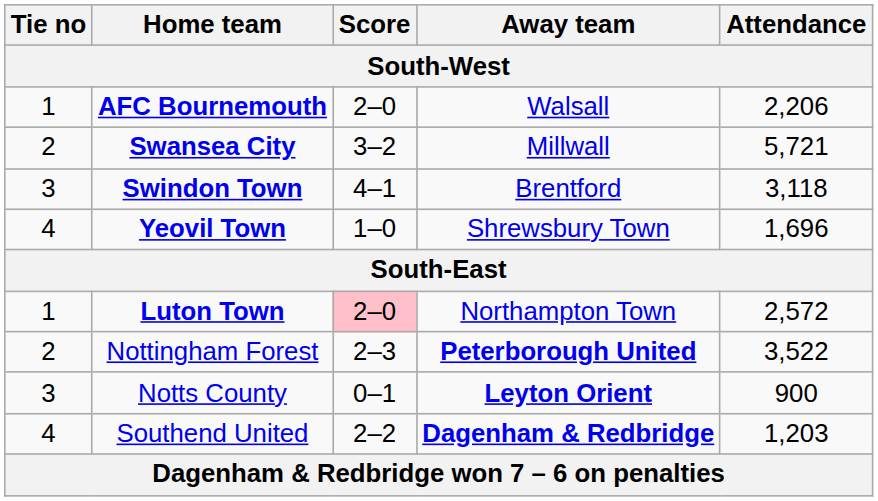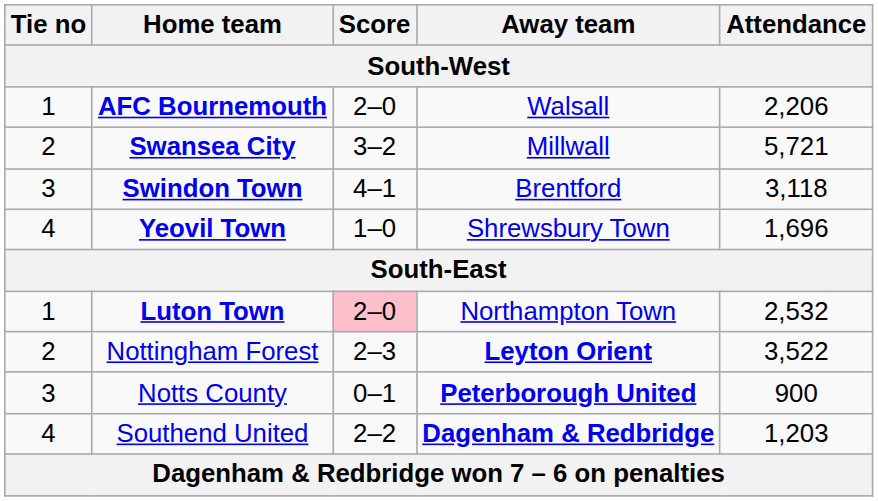Luton Town | Attendance: 2,572 -> 2,532
Nottingham Forest | Away team: Peterborough United -> Leyton Orient
Notts County | Away team: Leyton Orient -> Peterborough United
